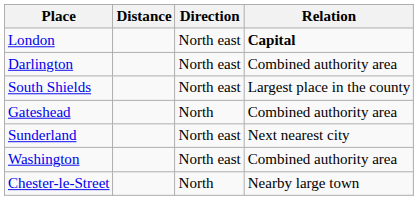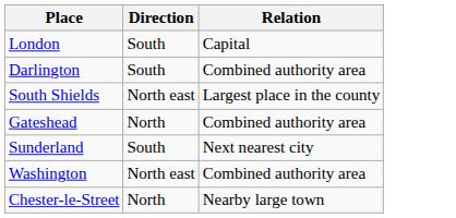- column: Distance
London | Direction: North east -> South
London | Relation: bold -> normal
Darlington | Direction: North east -> South
Sunderland | Direction: North east -> South
